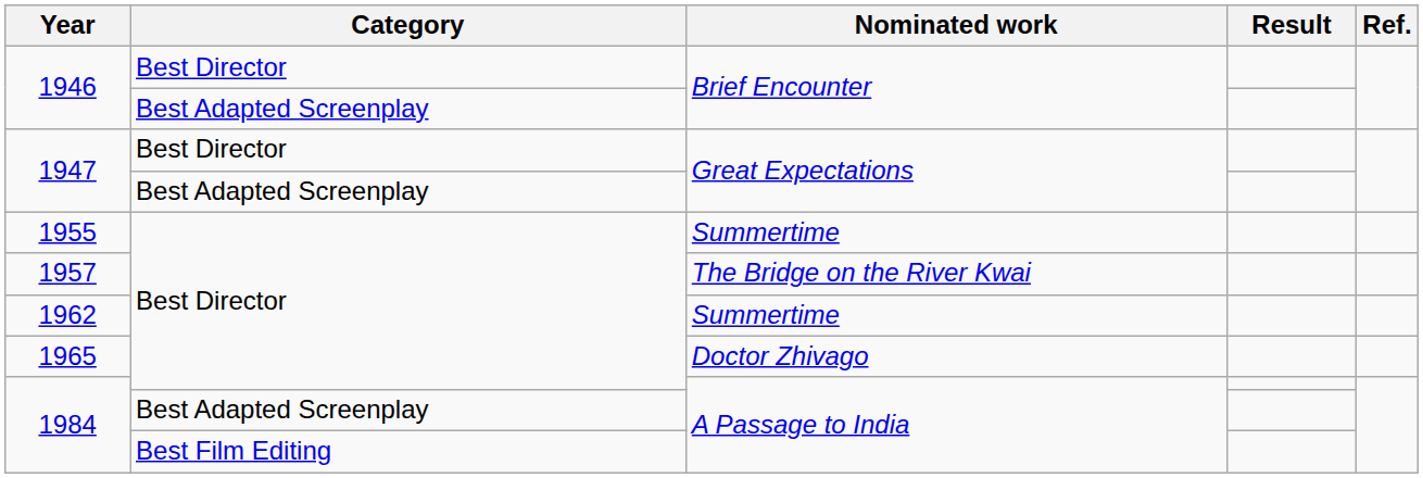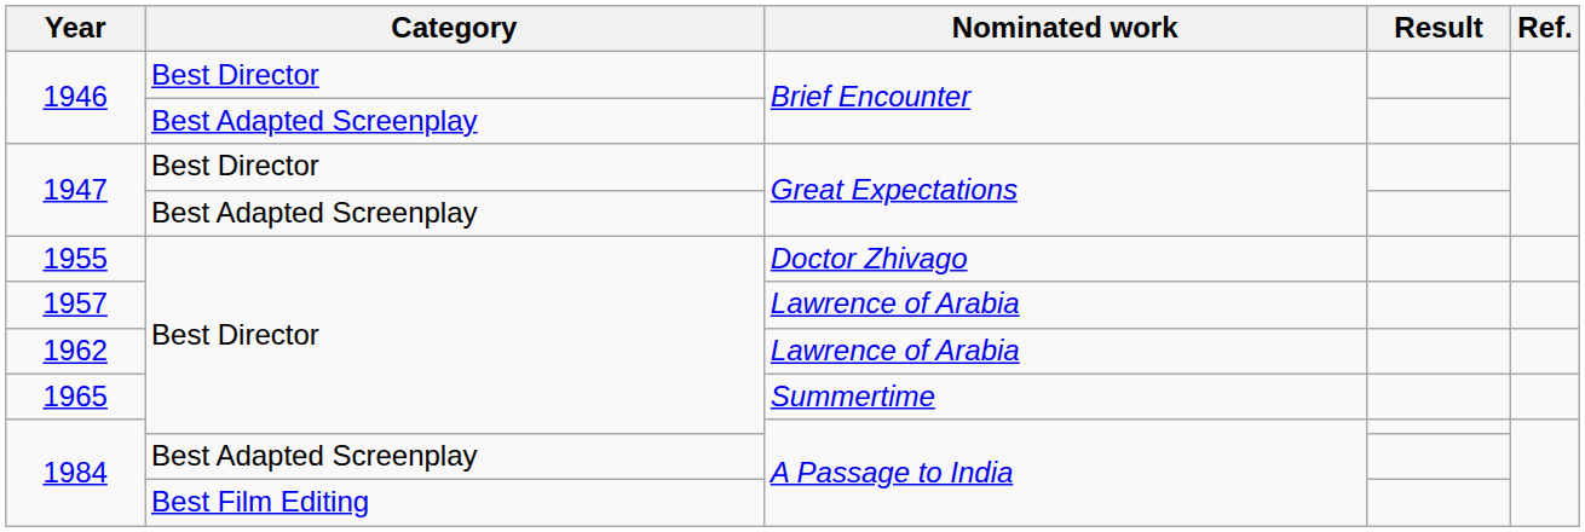1955 | Nominated work: Summertime -> Doctor Zhivago
1957 | Nominated work: The Bridge on the River Kwai -> Lawrence of Arabia
1962 | Nominated work: Summertime -> Lawrence of Arabia
1965 | Nominated work: Doctor Zhivago -> Summertime
